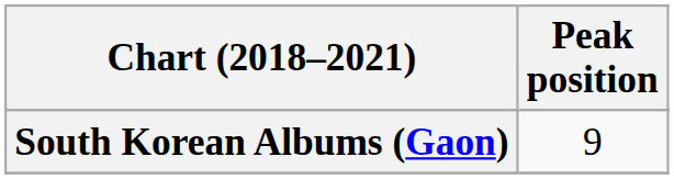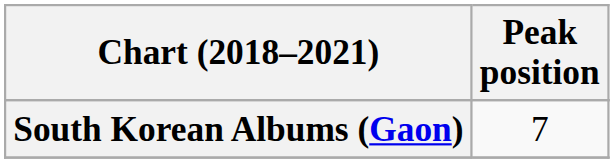South Korean Albums (Gaon) | Peak position: 9 -> 7
